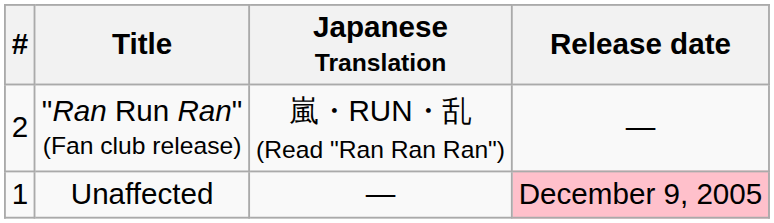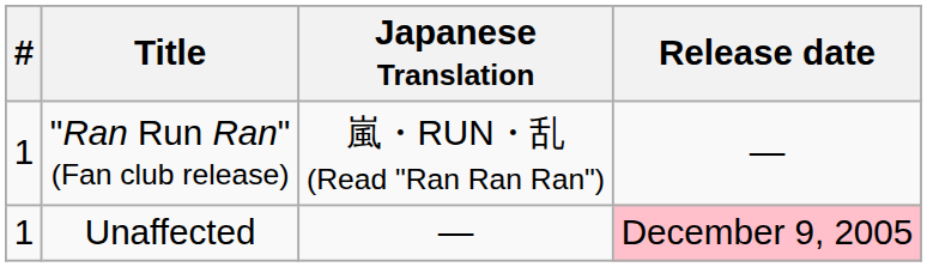"Ran Run Ran" (Fan club release) | #: 2 -> 1
